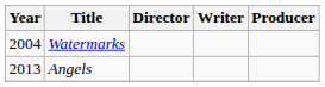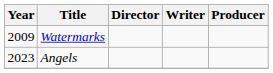Watermarks | Year: 2004 -> 2009
Angels | Year: 2013 -> 2023
